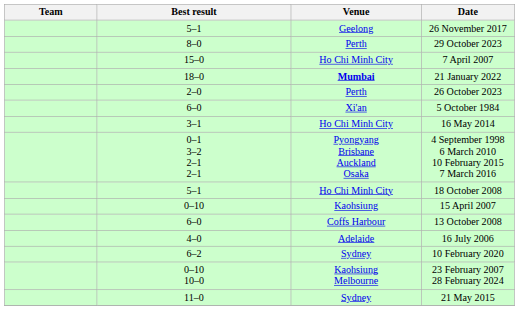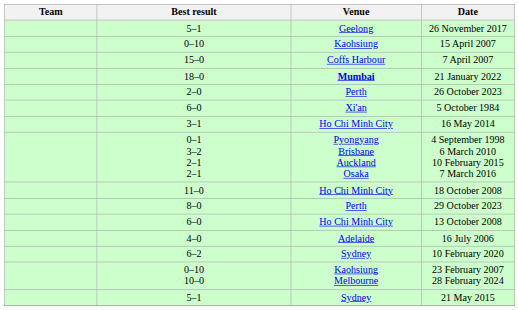rows swapped: 15 April 2007 <-> 29 October 2023
7 April 2007 | Venue: Ho Chi Minh City -> Coffs Harbour
18 October 2008 | Best result: 5–1 -> 11–0
13 October 2008 | Venue: Coffs Harbour -> Ho Chi Minh City
21 May 2015 | Best result: 11–0 -> 5–1
